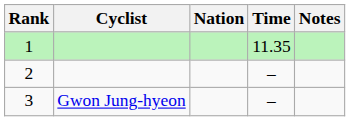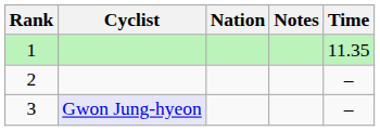columns swapped: Time <-> Notes
3 | Cyclist: no background -> lavender background
